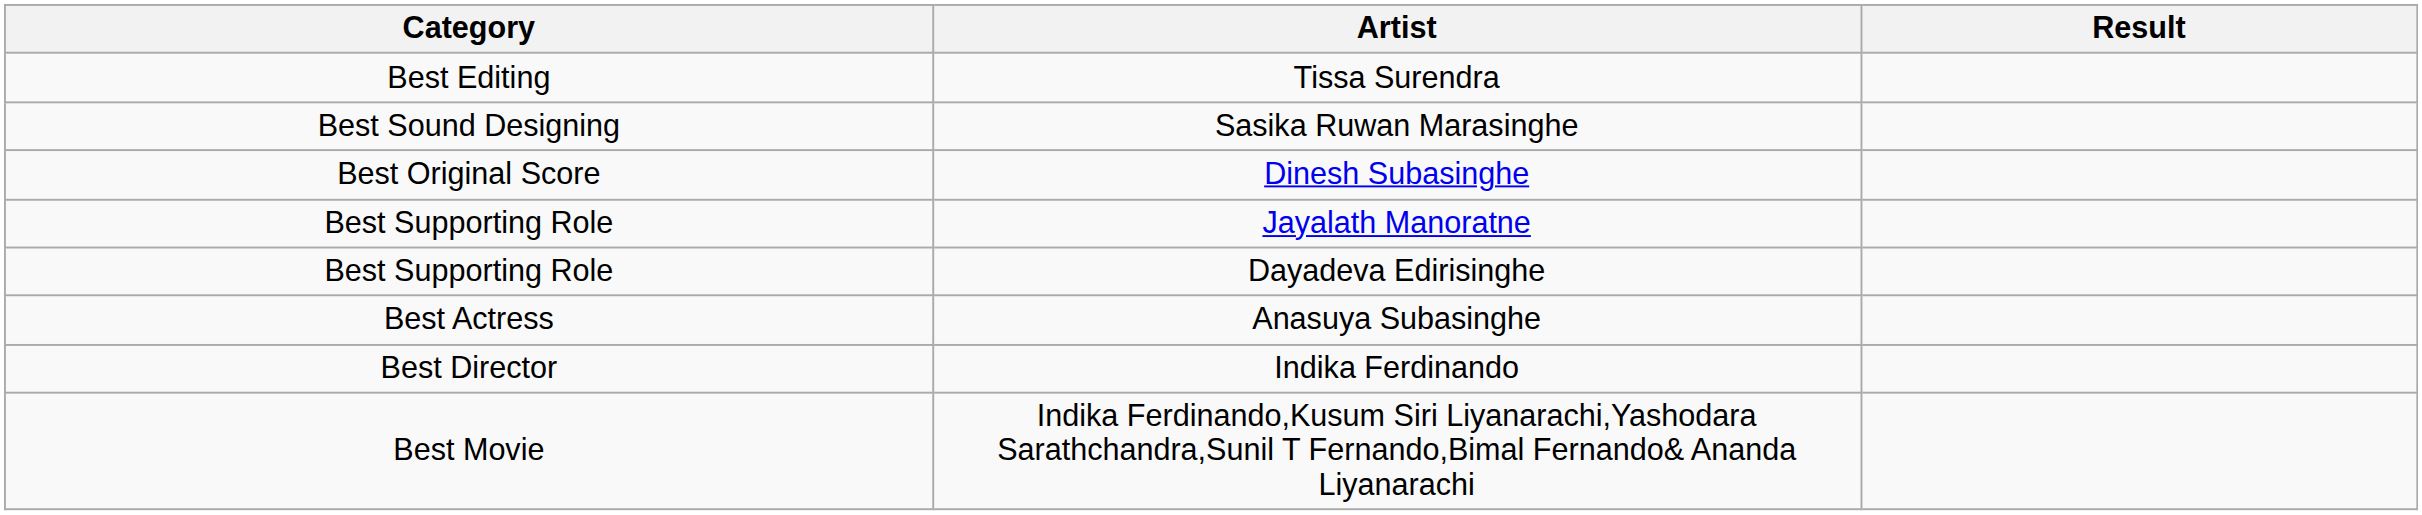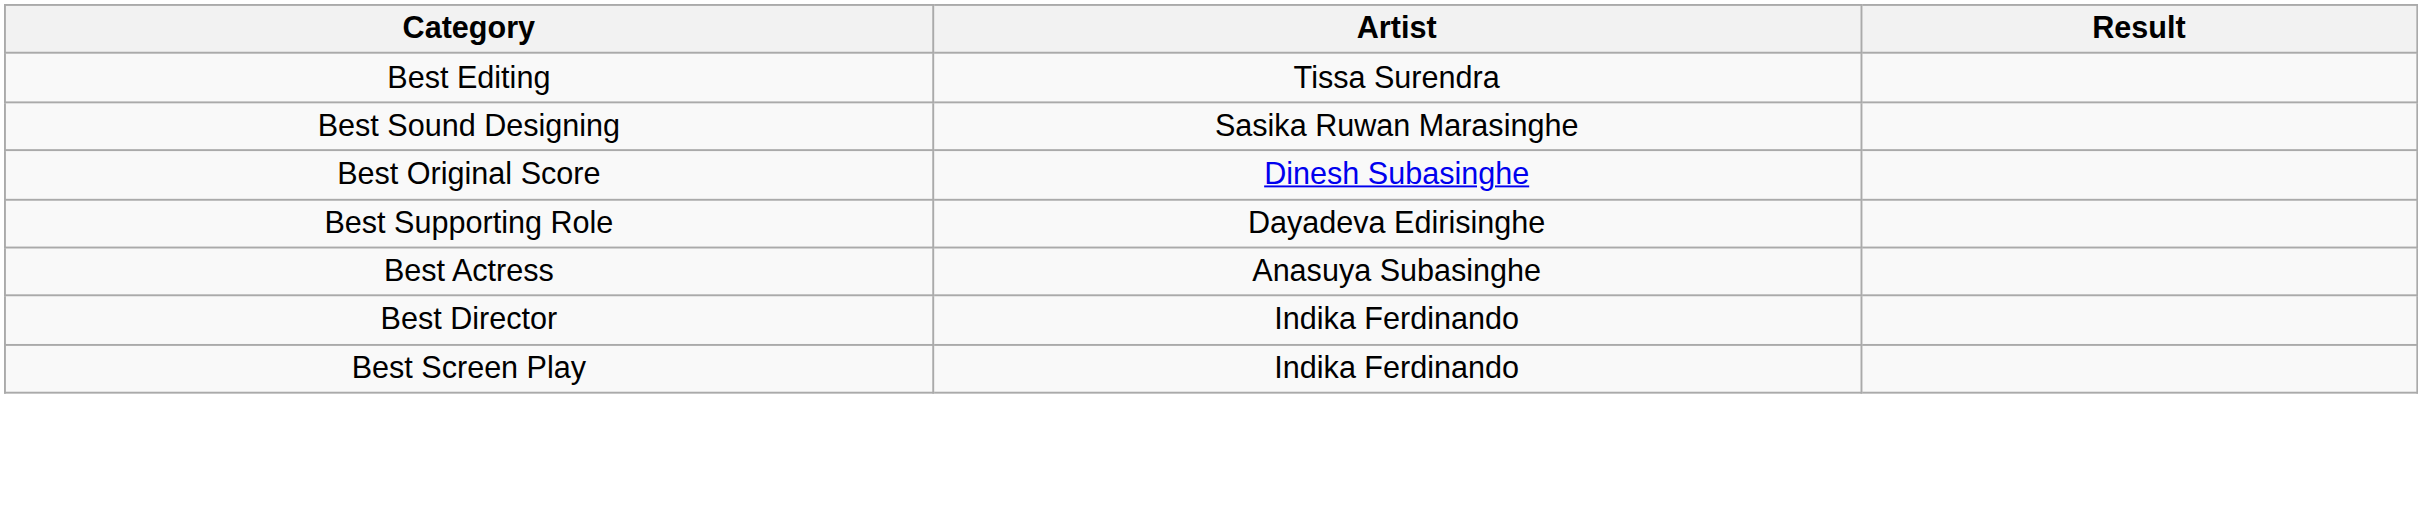- row: Best Supporting Role | Jayalath Manoratne
+ row: Best Screen Play | Indika Ferdinando
- row: Best Movie | Indika Ferdinando,Kusum Siri Liyanarachi,Yashodara Sarathchandra,Sunil T Fernando,Bimal Fernando& Ananda Liyanarachi
